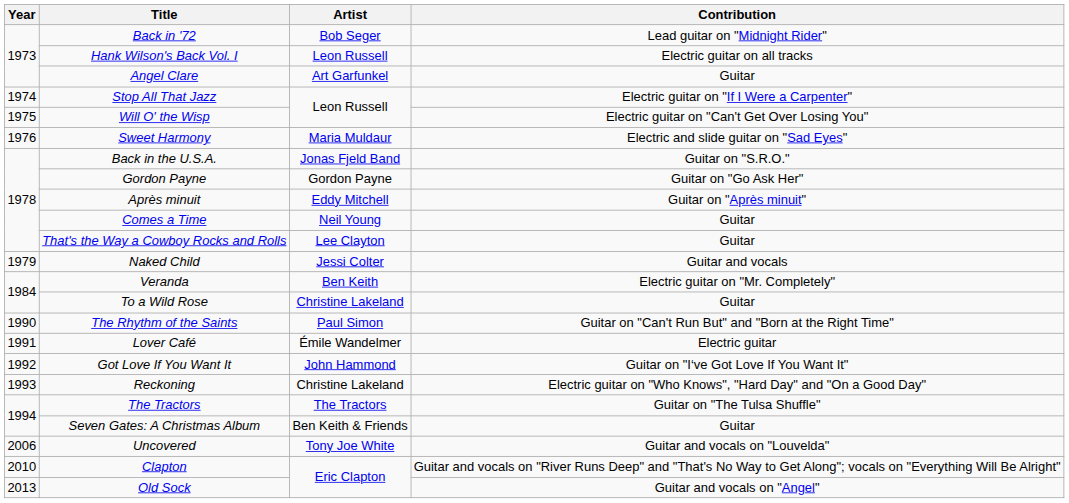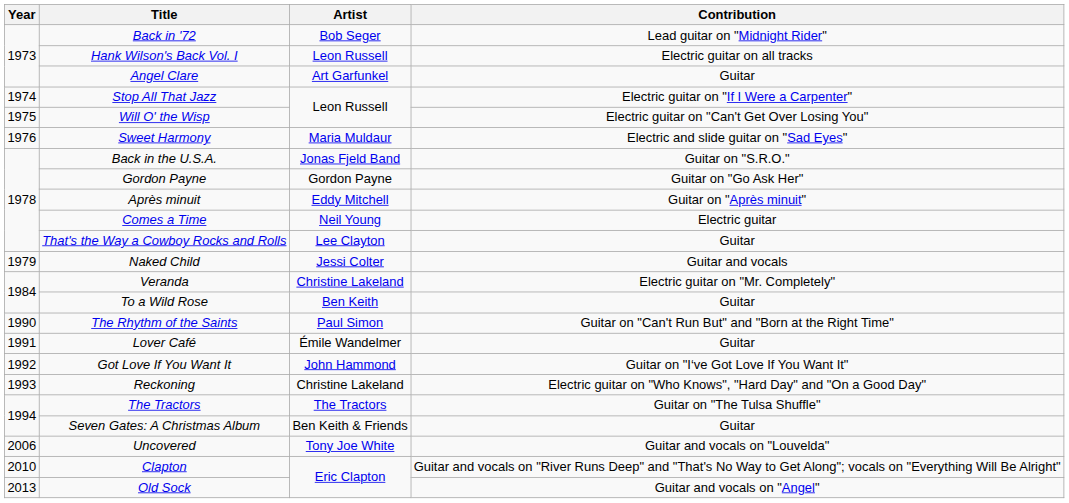Comes a Time | Contribution: Guitar -> Electric guitar
Veranda | Artist: Ben Keith -> Christine Lakeland
To a Wild Rose | Artist: Christine Lakeland -> Ben Keith
Lover Café | Contribution: Electric guitar -> Guitar
